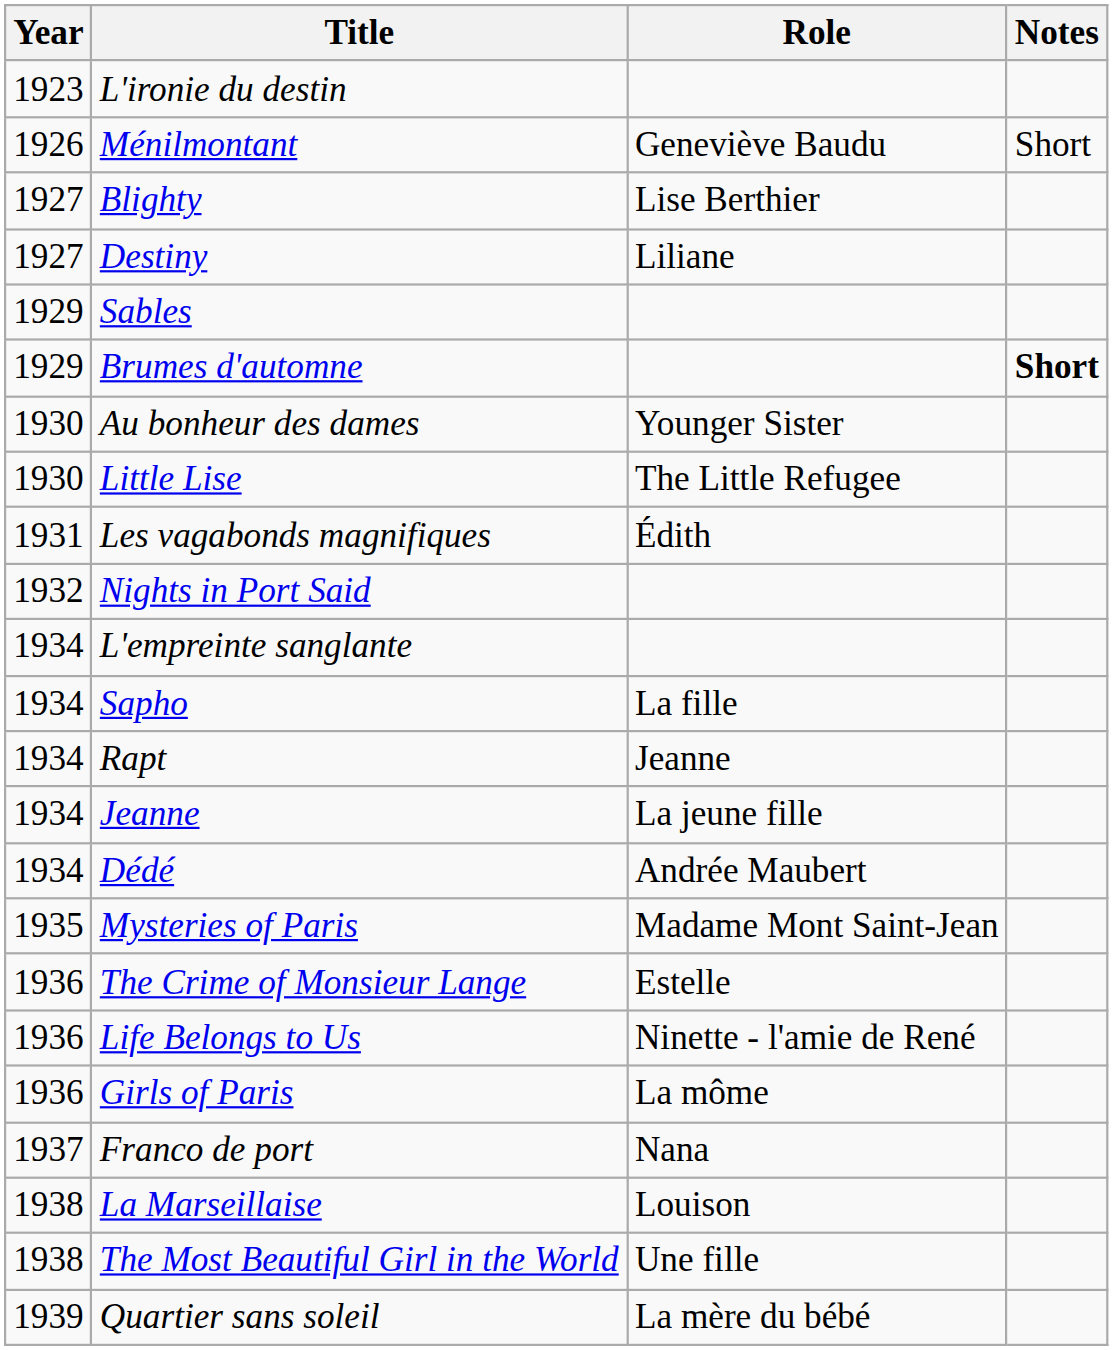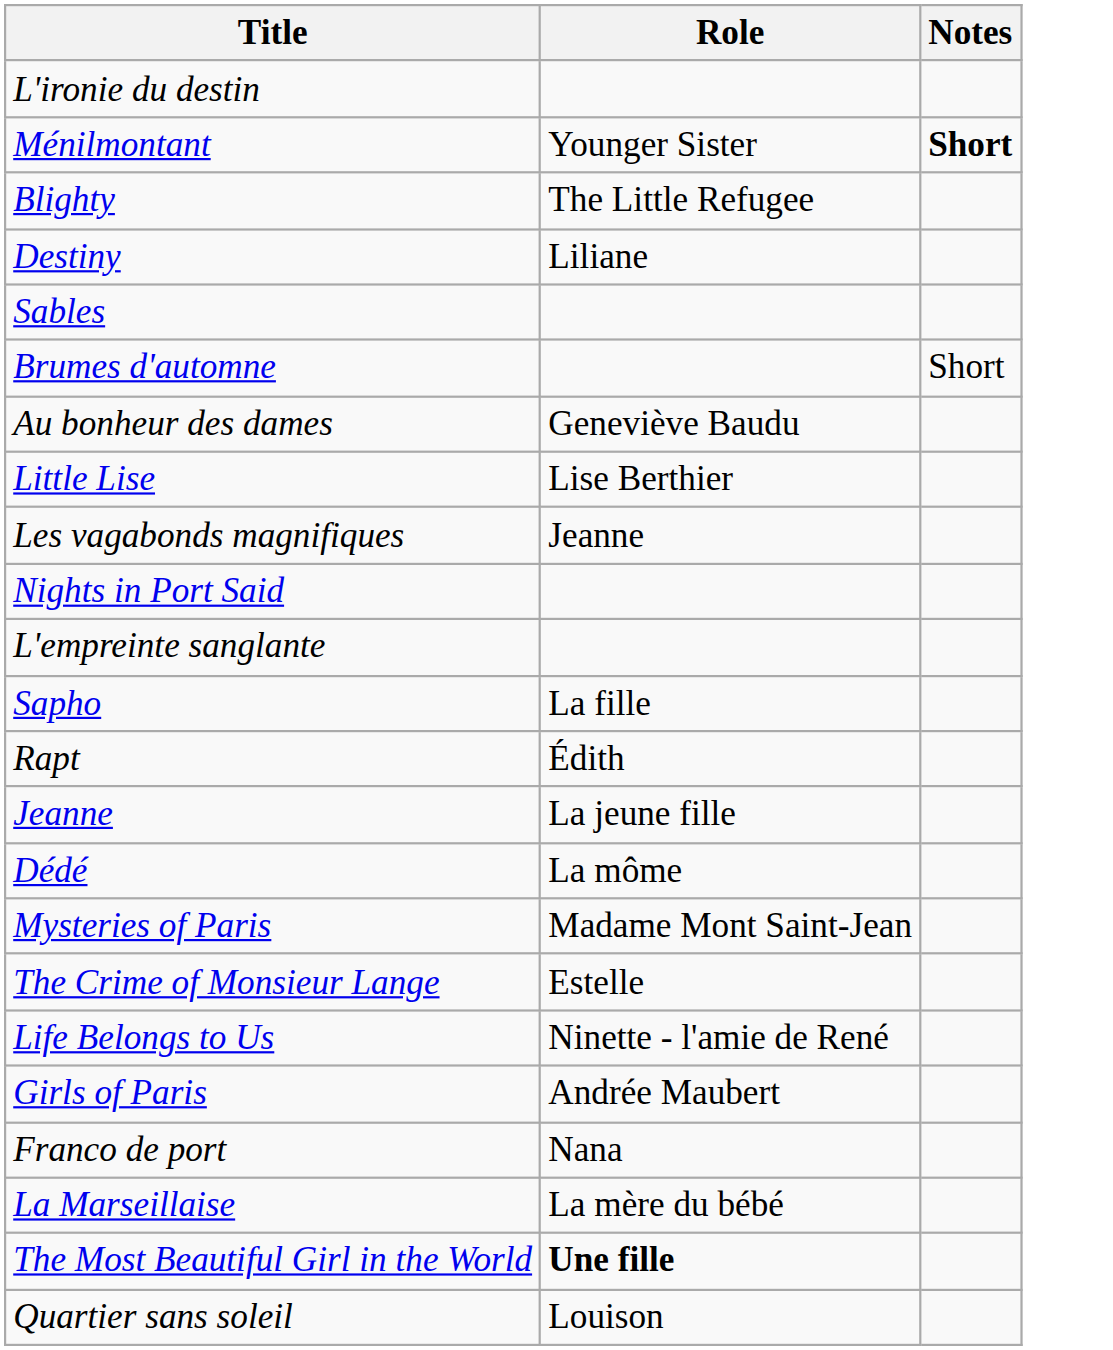- column: Year | 1923 | 1926 | 1927 | 1927 | 1929 | 1929 | 1930 | 1930 | 1931 | 1932 | 1934 | 1934 | 1934 | 1934 | 1934 | 1935 | 1936 | 1936 | 1936 | 1937 | 1938 | 1938 | 1939
Ménilmontant | Role: Geneviève Baudu -> Younger Sister
Ménilmontant | Notes: normal -> bold
Blighty | Role: Lise Berthier -> The Little Refugee
Brumes d'automne | Notes: bold -> normal
Au bonheur des dames | Role: Younger Sister -> Geneviève Baudu
Little Lise | Role: The Little Refugee -> Lise Berthier
Les vagabonds magnifiques | Role: Édith -> Jeanne
Rapt | Role: Jeanne -> Édith
Dédé | Role: Andrée Maubert -> La môme
Girls of Paris | Role: La môme -> Andrée Maubert
La Marseillaise | Role: Louison -> La mère du bébé
The Most Beautiful Girl in the World | Role: normal -> bold
Quartier sans soleil | Role: La mère du bébé -> Louison
